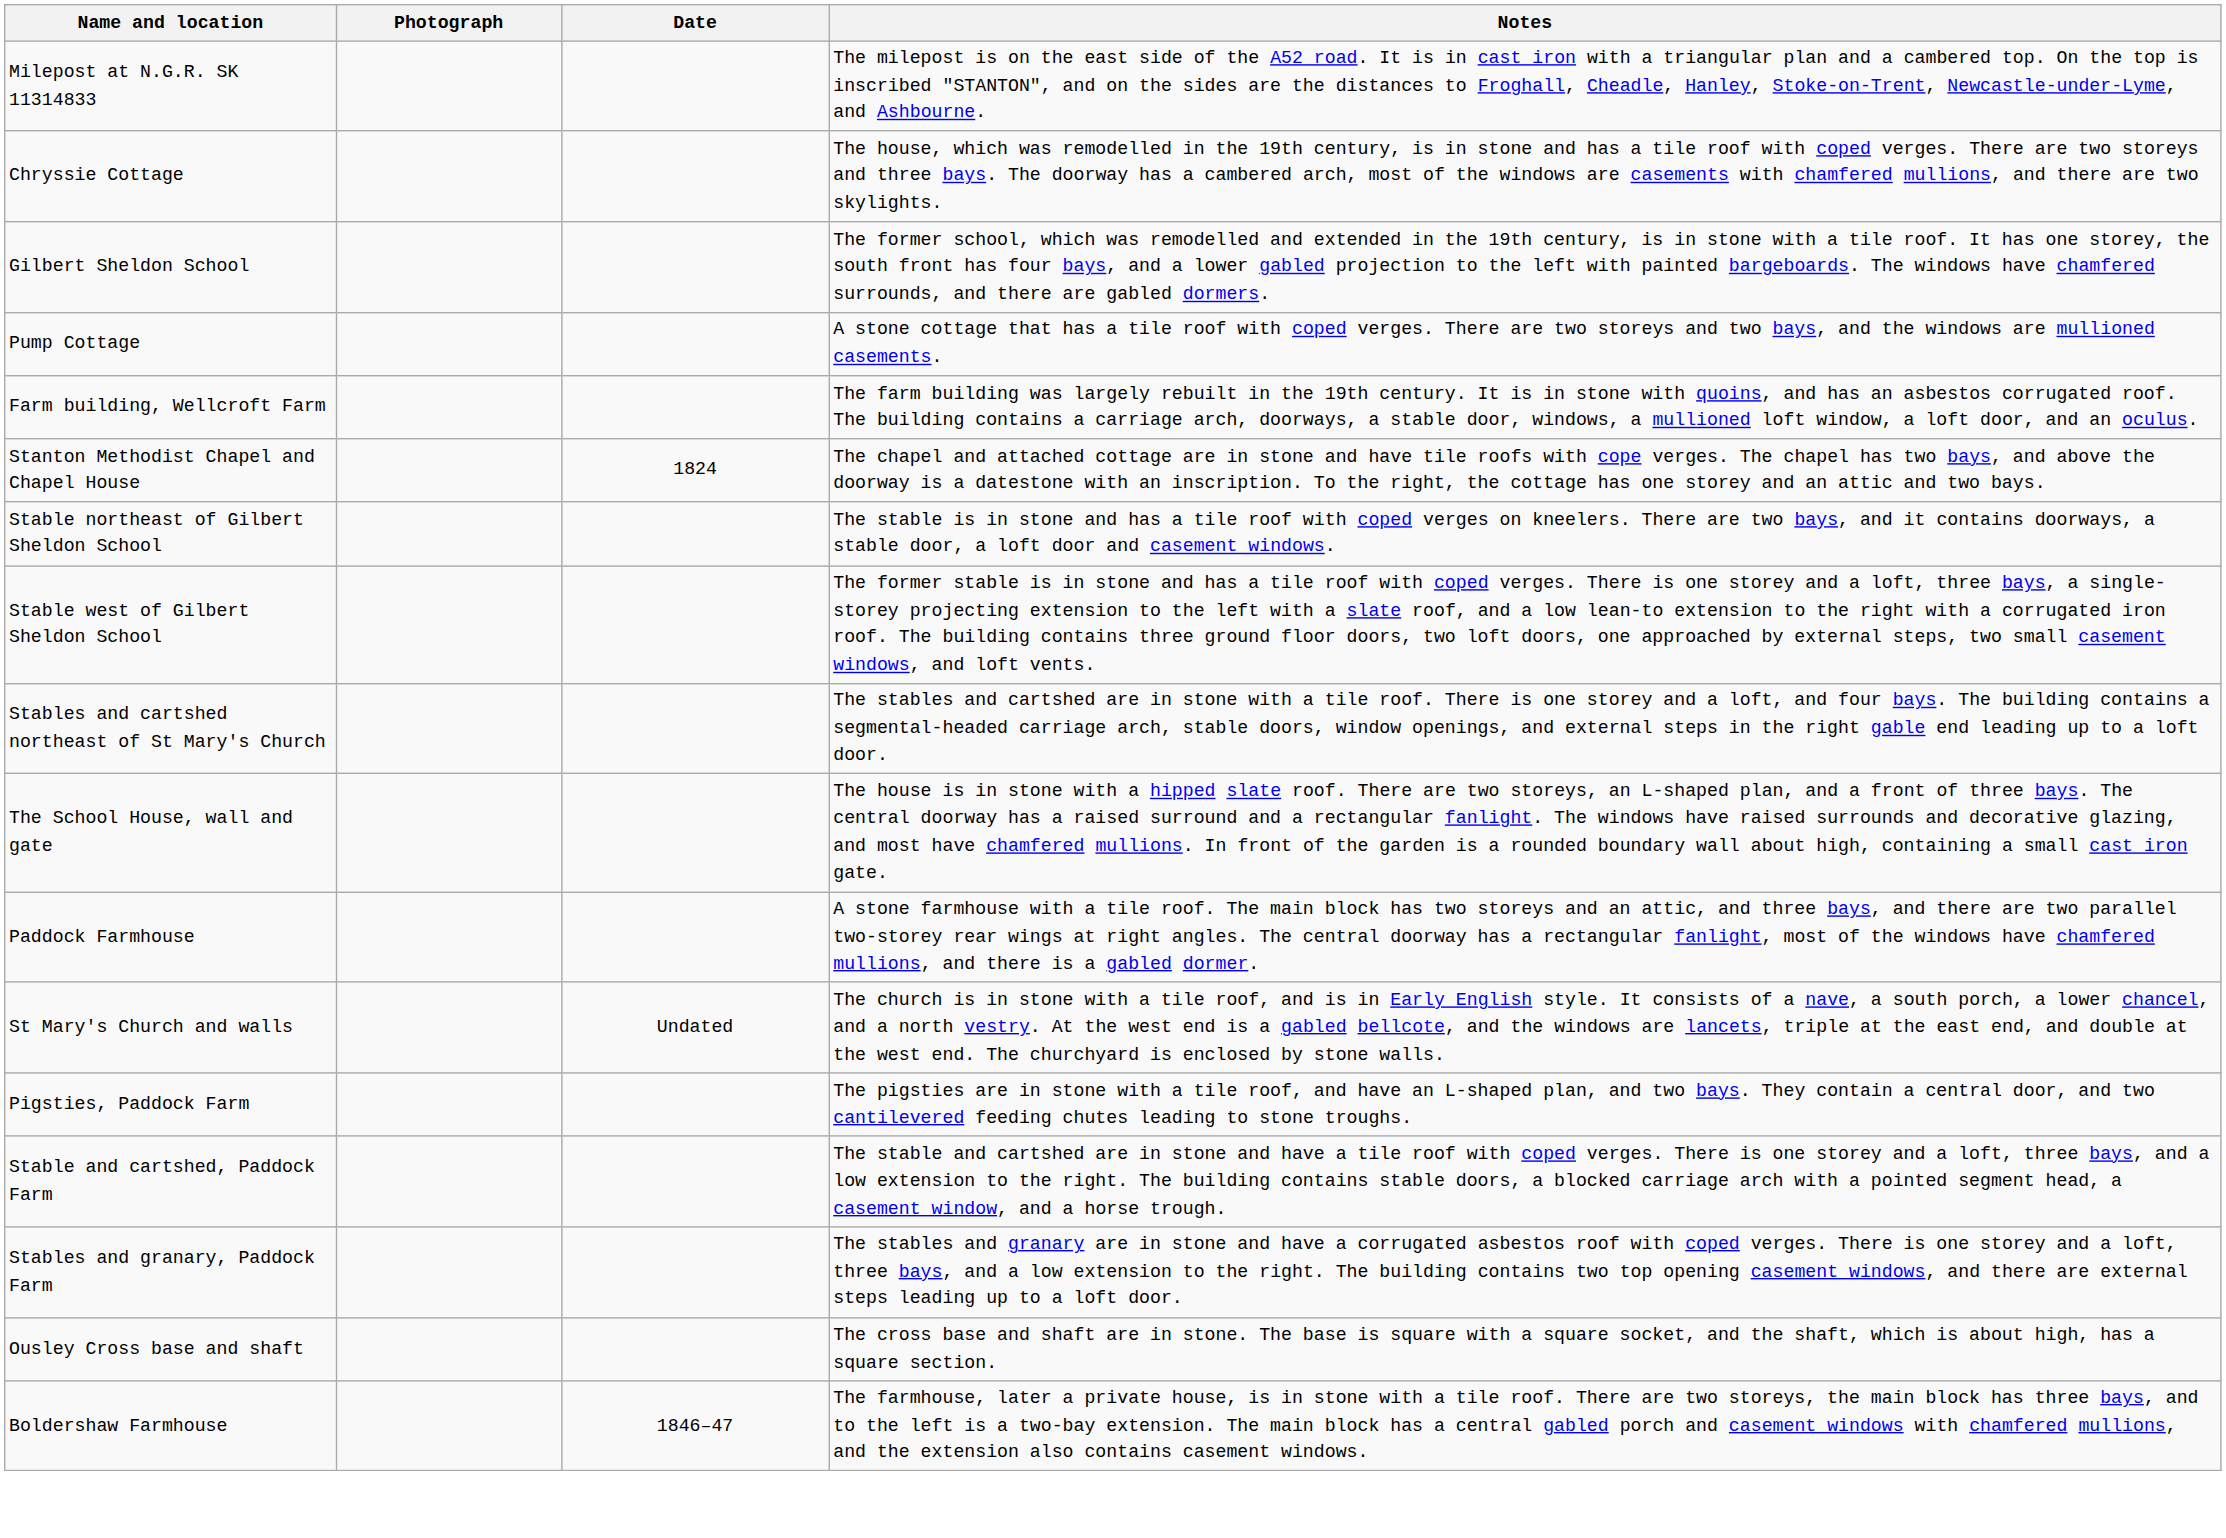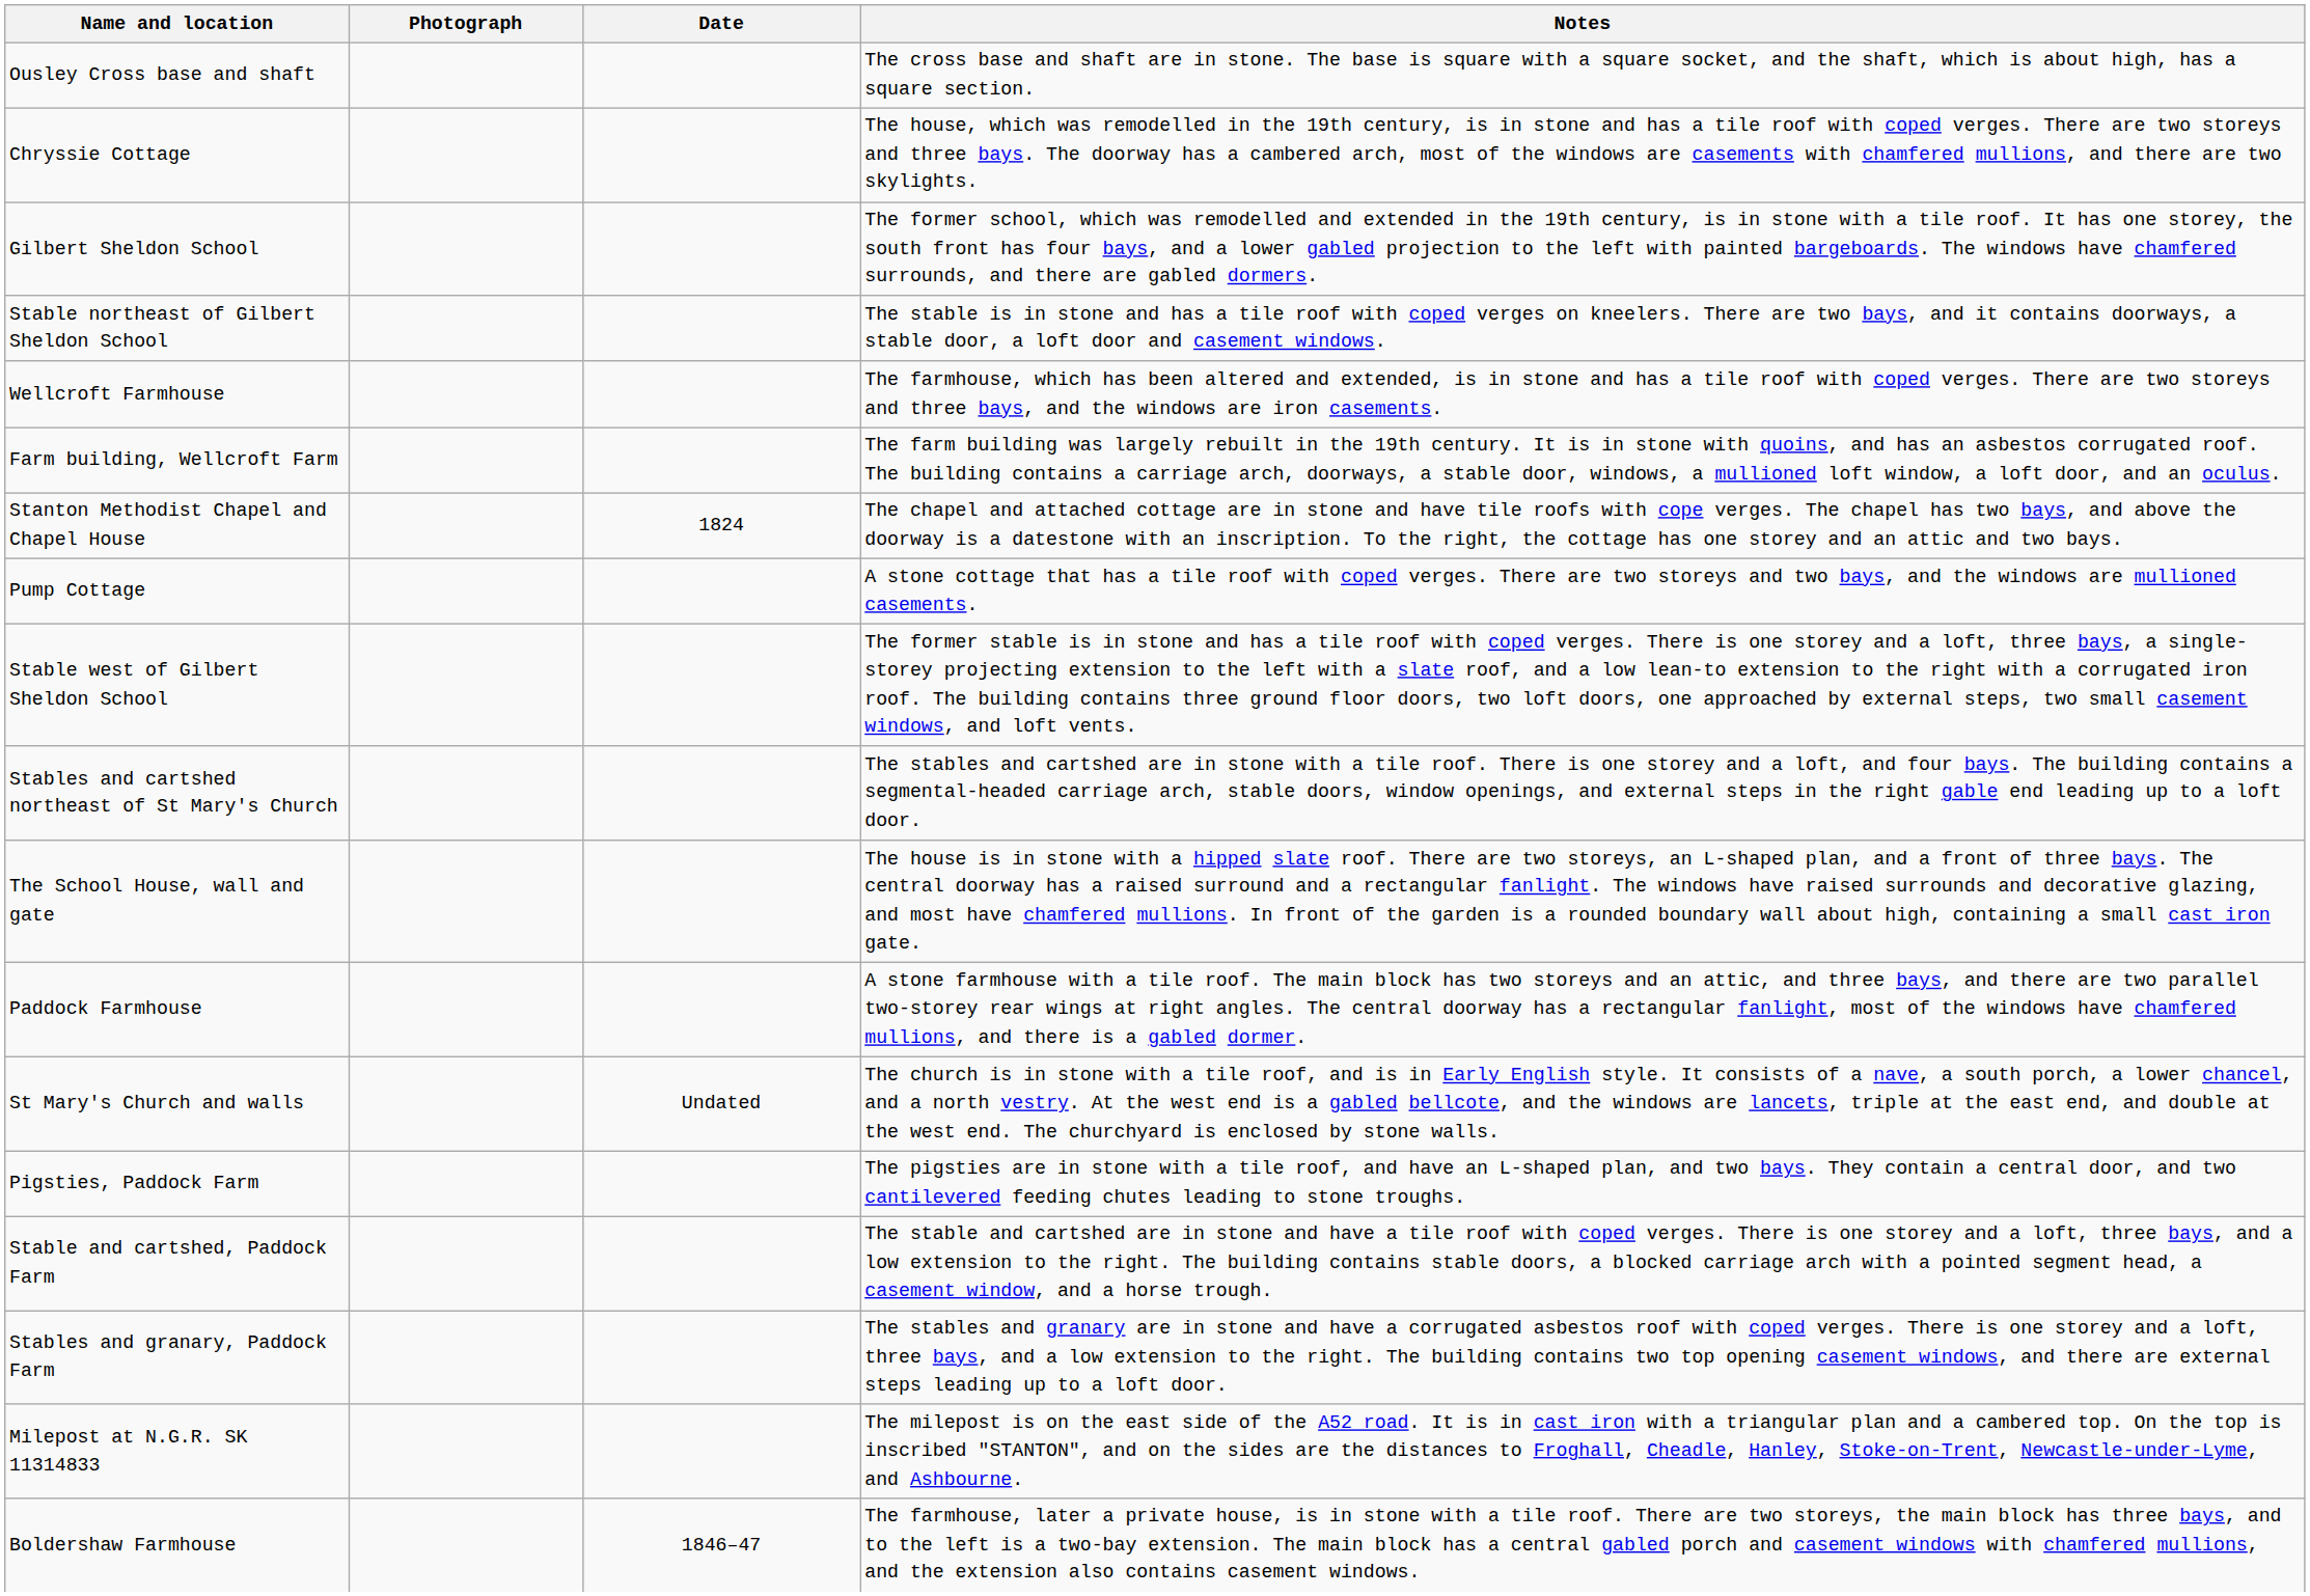rows swapped: Ousley Cross base and shaft <-> Milepost at N.G.R. SK 11314833
rows swapped: Stable northeast of Gilbert Sheldon School <-> Pump Cottage
+ row: Wellcroft Farmhouse | The farmhouse, which has been altered and extended, is in stone and has a tile roof with coped verges. There are two storeys and three bays, and the windows are iron casements.
